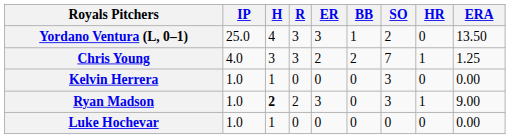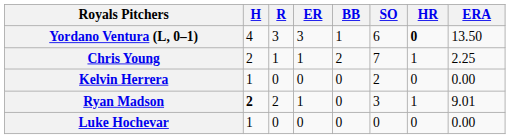- column: IP | 25.0 | 4.0 | 1.0 | 1.0 | 1.0
Yordano Ventura (L, 0–1) | SO: 2 -> 6
Yordano Ventura (L, 0–1) | HR: normal -> bold
Chris Young | H: 3 -> 2
Chris Young | R: 3 -> 1
Chris Young | ER: 2 -> 1
Chris Young | ERA: 1.25 -> 2.25
Kelvin Herrera | SO: 3 -> 2
Ryan Madson | ER: 3 -> 1
Ryan Madson | ERA: 9.00 -> 9.01
